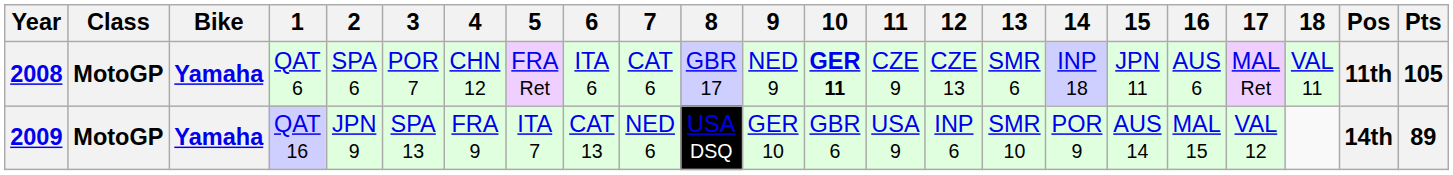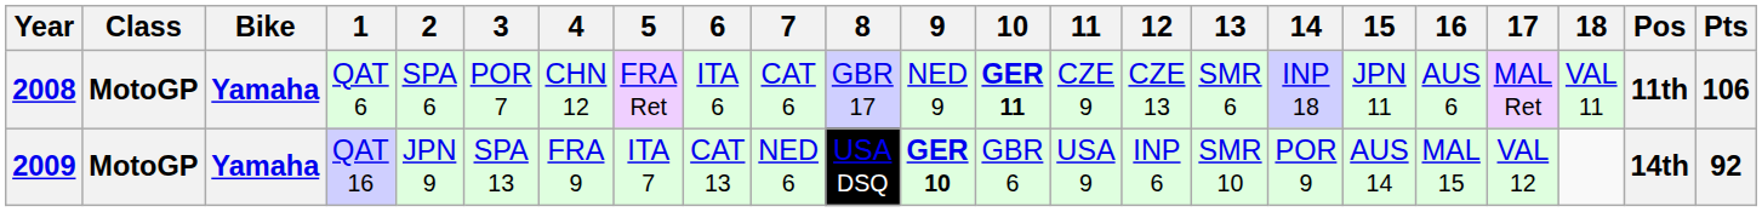2008 | Pts: 105 -> 106
2009 | 9: normal -> bold
2009 | Pts: 89 -> 92
